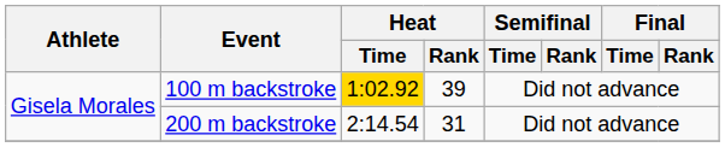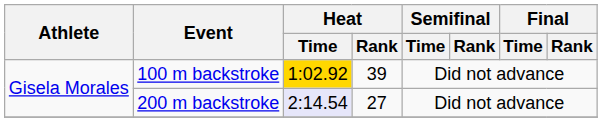200 m backstroke | Heat / Time: no background -> lavender background
200 m backstroke | Heat / Rank: 31 -> 27
